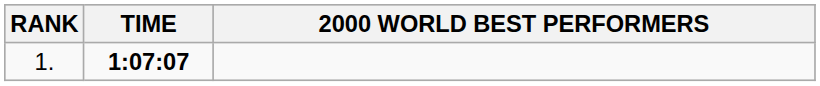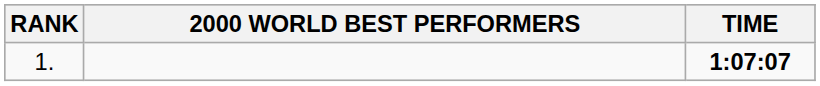columns swapped: 2000 WORLD BEST PERFORMERS <-> TIME
